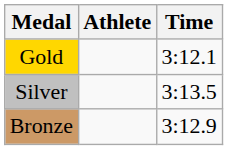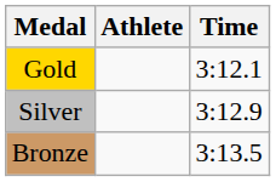Silver | Time: 3:13.5 -> 3:12.9
Bronze | Time: 3:12.9 -> 3:13.5
